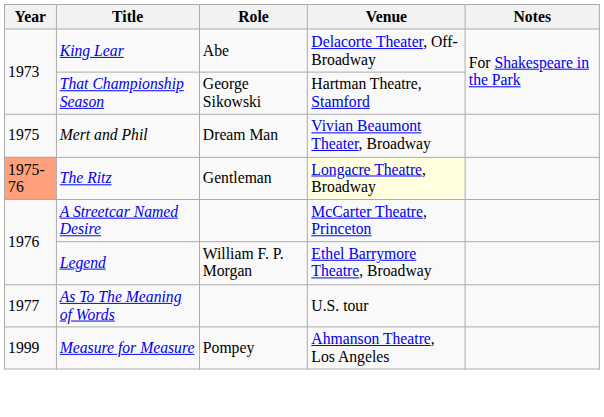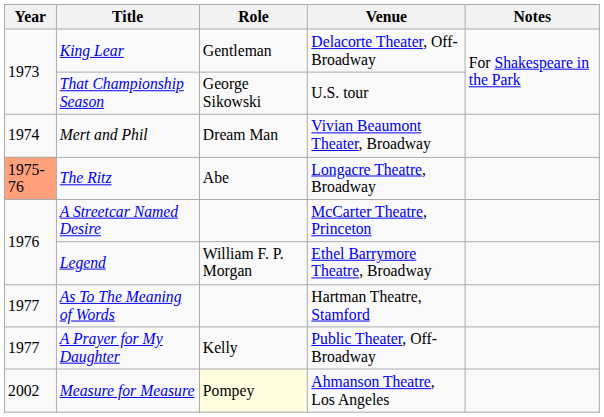King Lear | Role: Abe -> Gentleman
That Championship Season | Venue: Hartman Theatre, Stamford -> U.S. tour
Mert and Phil | Year: 1975 -> 1974
The Ritz | Role: Gentleman -> Abe
The Ritz | Venue: lightyellow background -> no background
As To The Meaning of Words | Venue: U.S. tour -> Hartman Theatre, Stamford
+ row: 1977 | A Prayer for My Daughter | Kelly | Public Theater, Off-Broadway
Measure for Measure | Year: 1999 -> 2002
Measure for Measure | Role: no background -> lightyellow background
